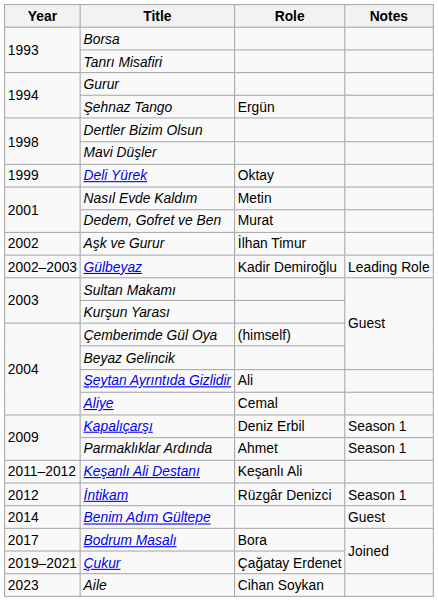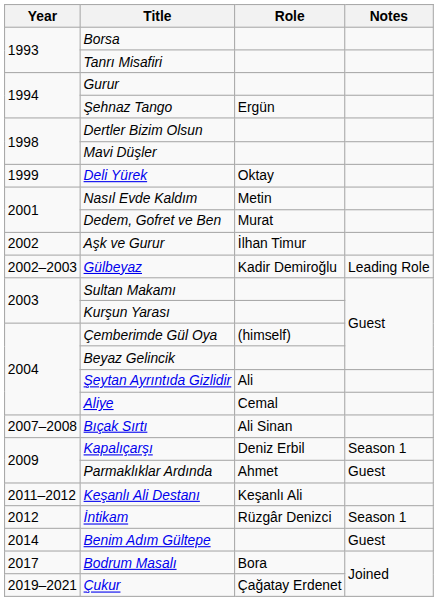+ row: 2007–2008 | Bıçak Sırtı | Ali Sinan
Parmaklıklar Ardında | Notes: Season 1 -> Guest
- row: 2023 | Aile | Cihan Soykan
